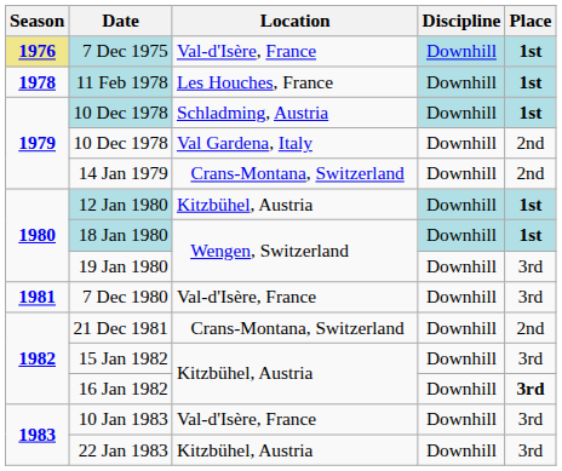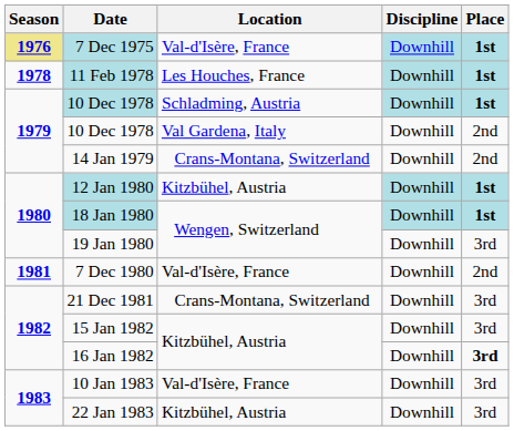7 Dec 1980 | Place: 3rd -> 2nd
21 Dec 1981 | Place: 2nd -> 3rd
